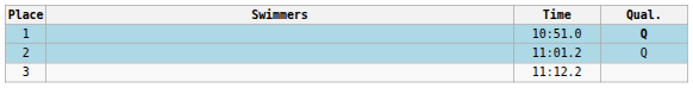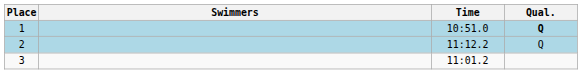2 | Time: 11:01.2 -> 11:12.2
3 | Time: 11:12.2 -> 11:01.2
